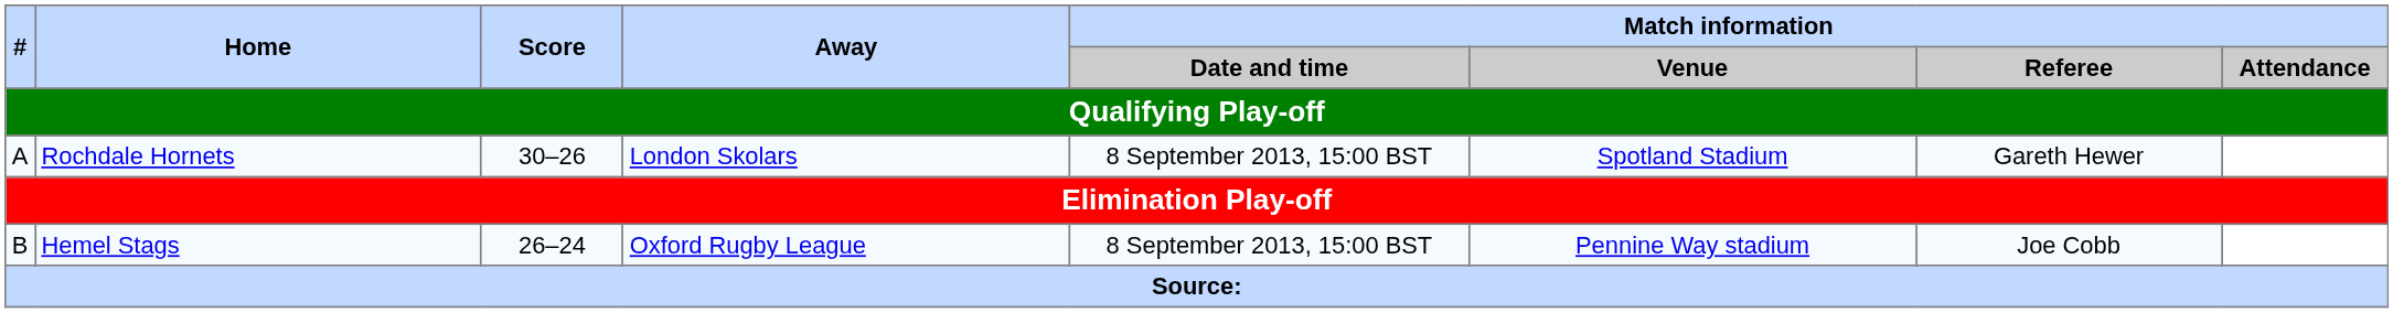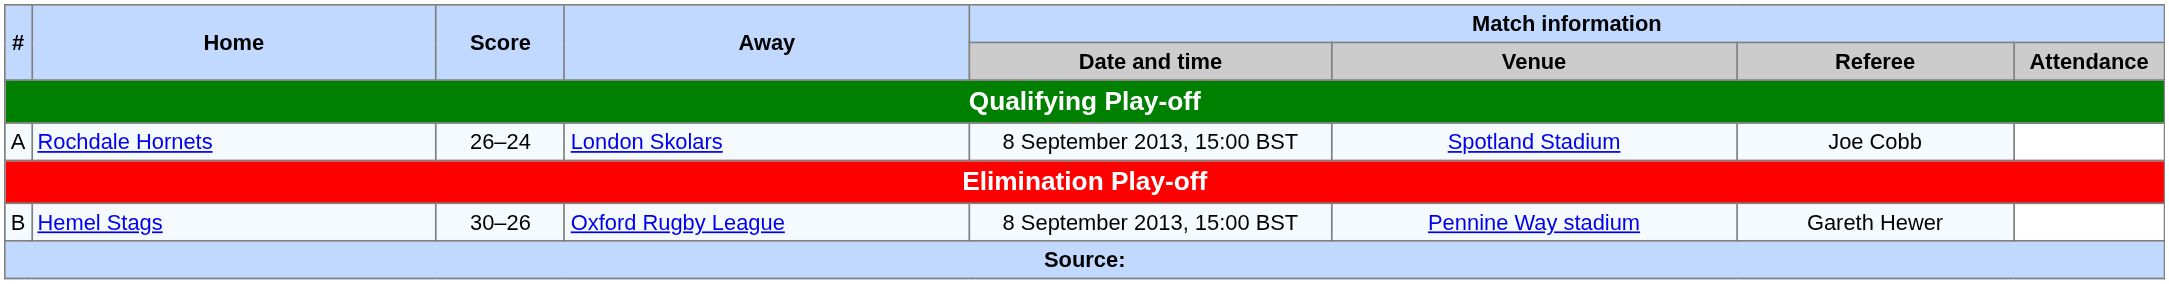A | Score: 30–26 -> 26–24
A | Match information / Referee: Gareth Hewer -> Joe Cobb
B | Score: 26–24 -> 30–26
B | Match information / Referee: Joe Cobb -> Gareth Hewer
